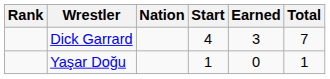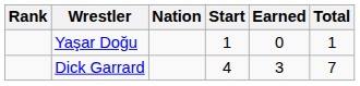rows swapped: Yaşar Doğu <-> Dick Garrard
